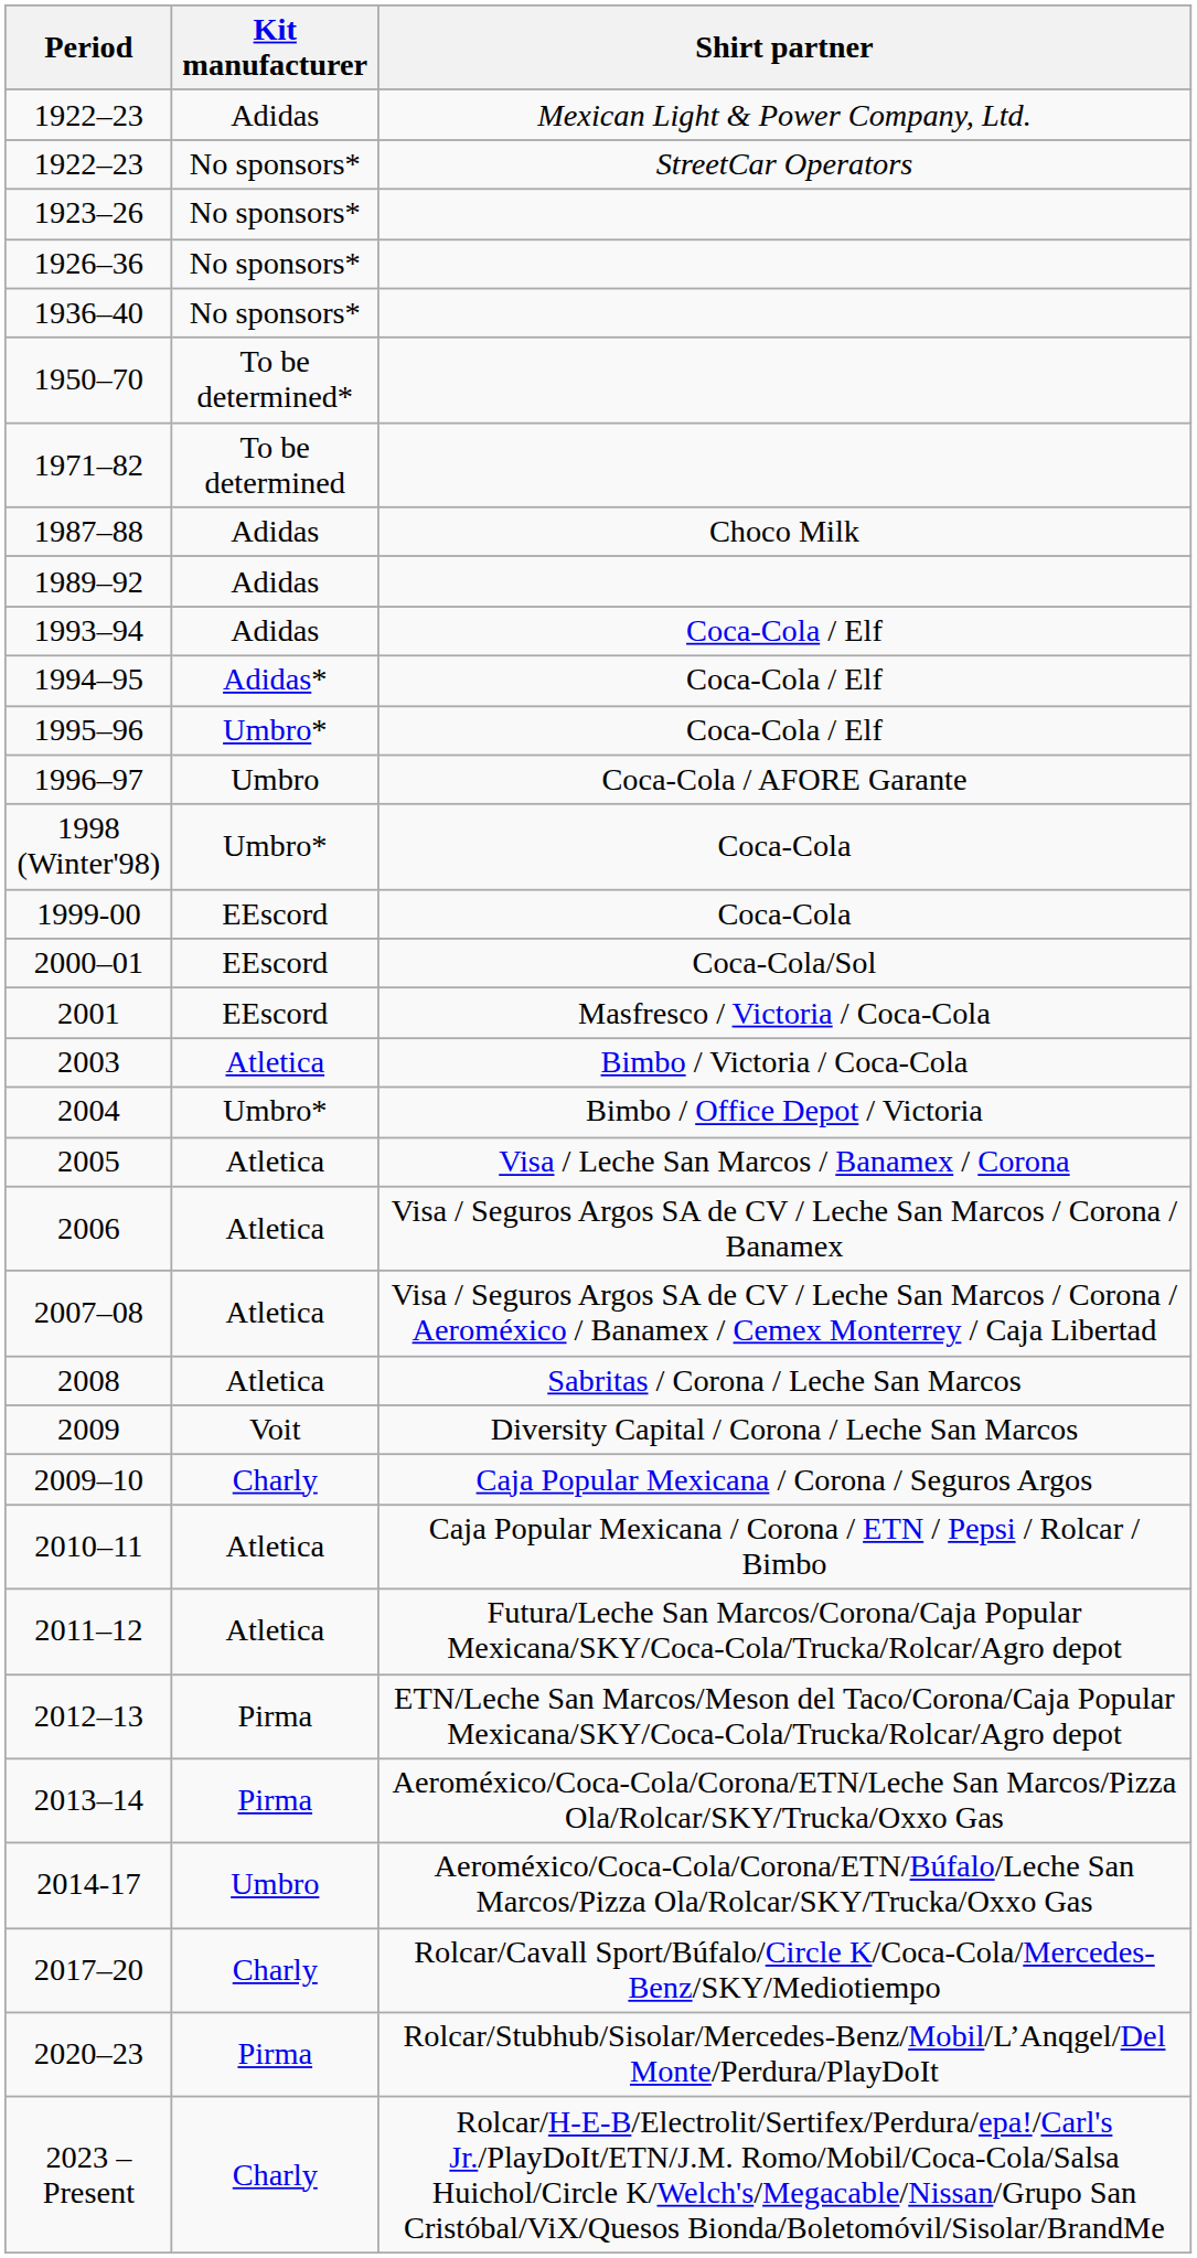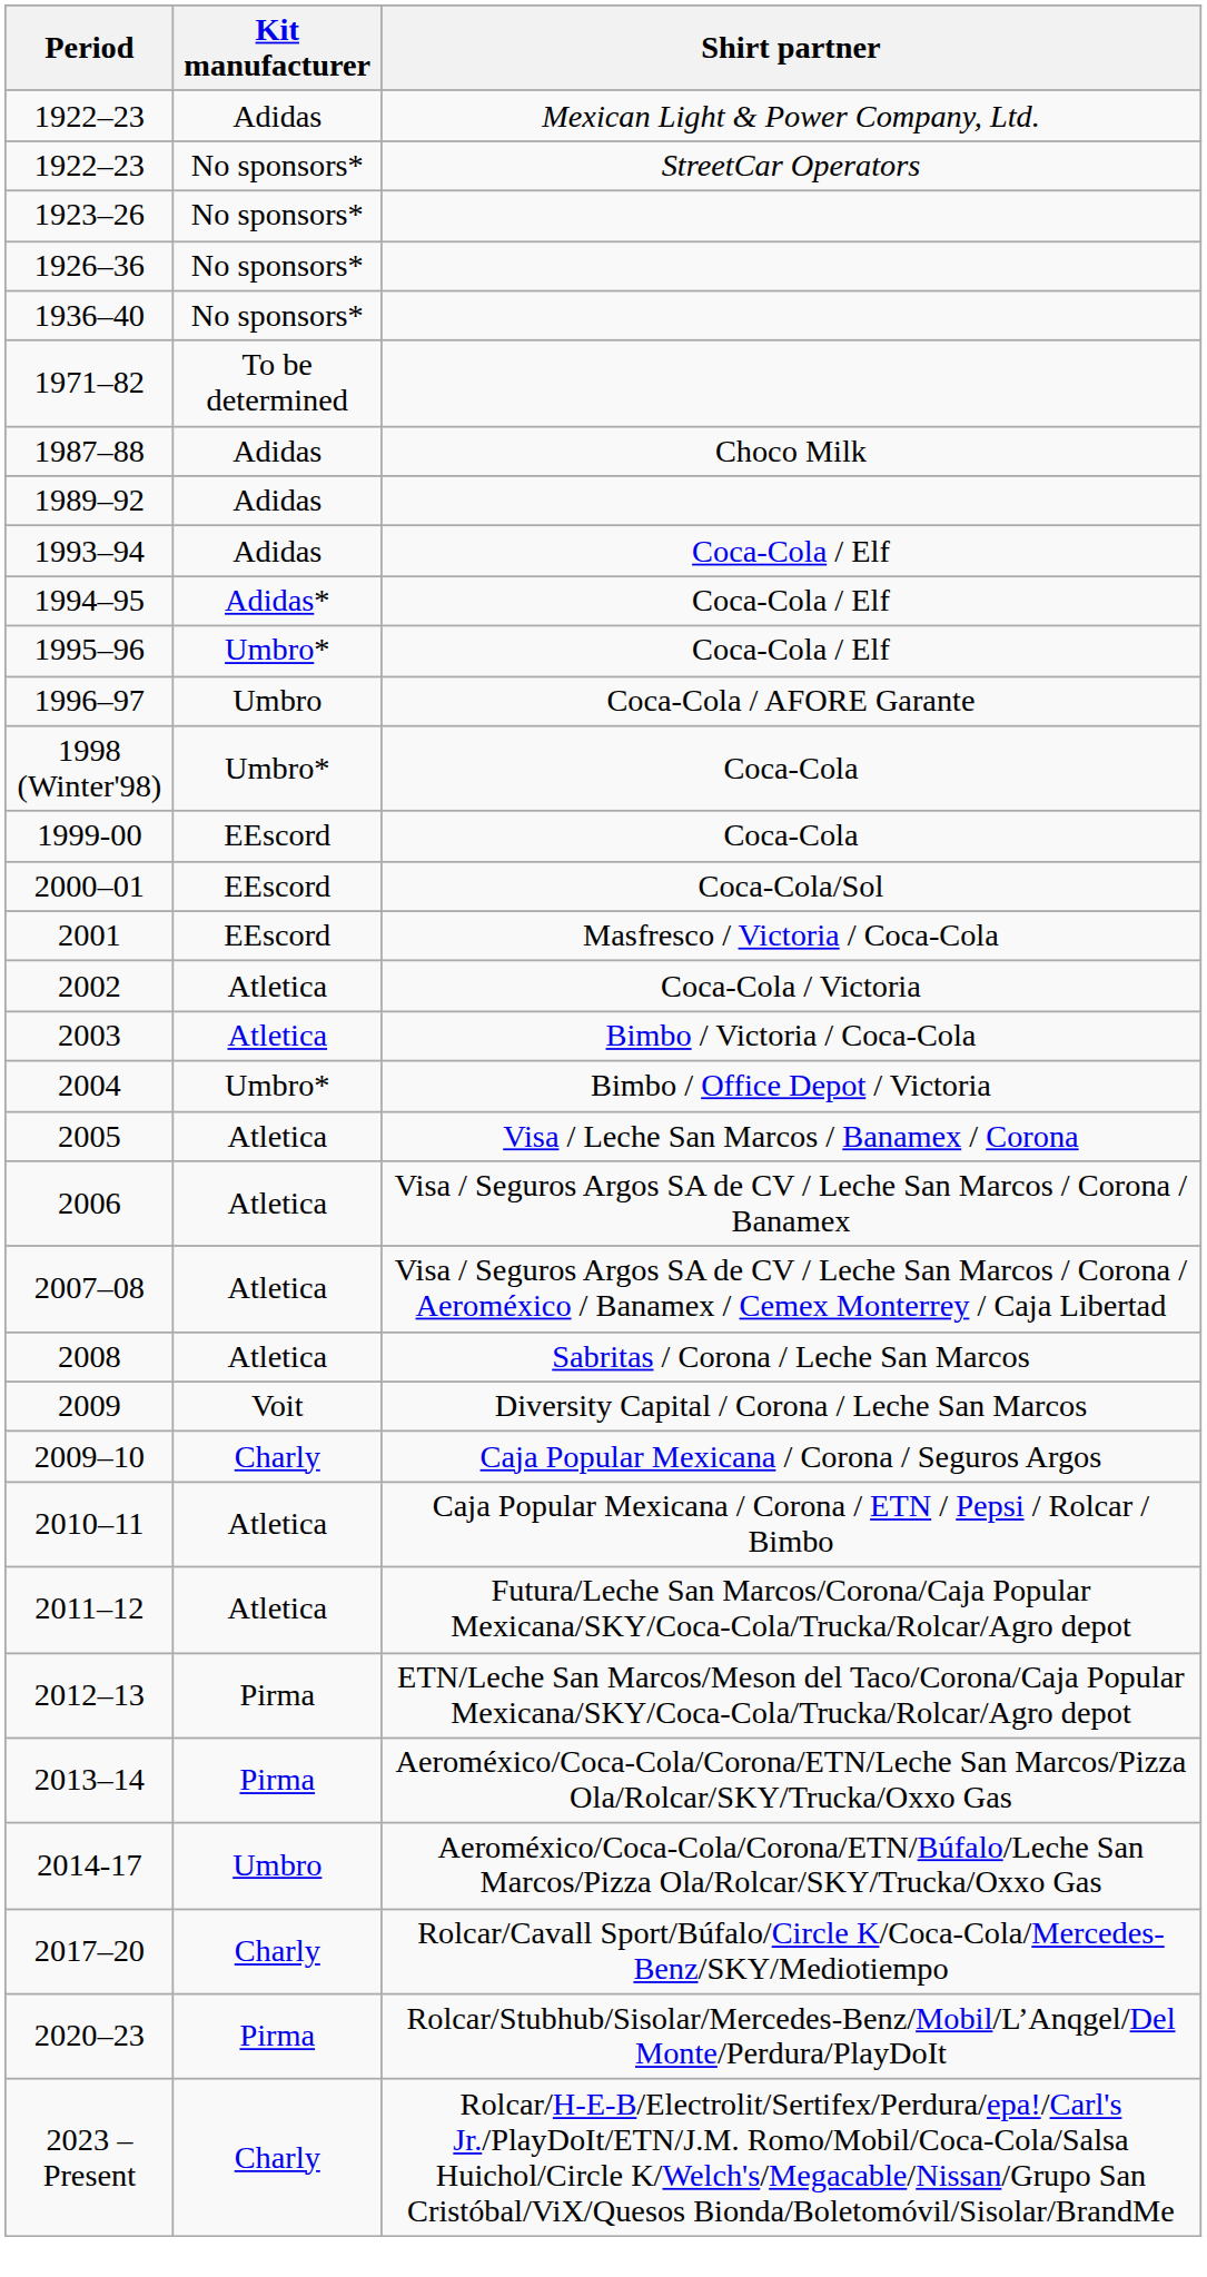- row: 1950–70 | To be determined*
+ row: 2002 | Atletica | Coca-Cola / Victoria
